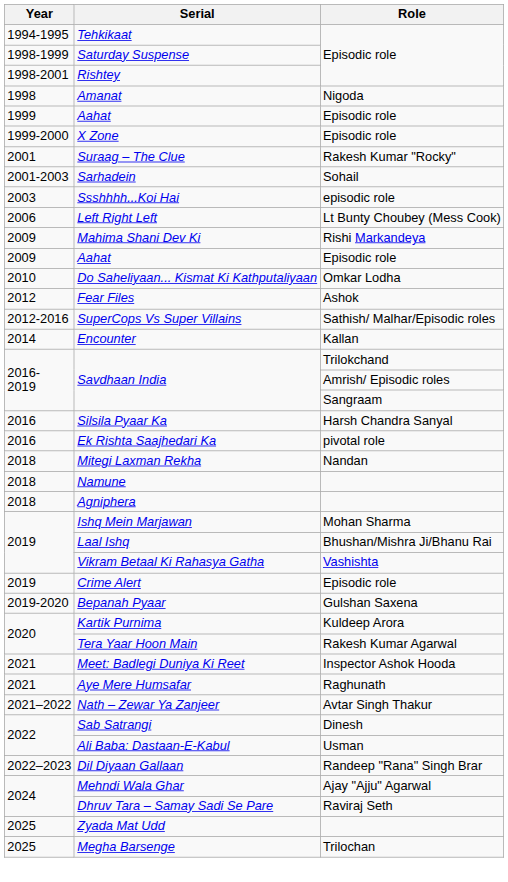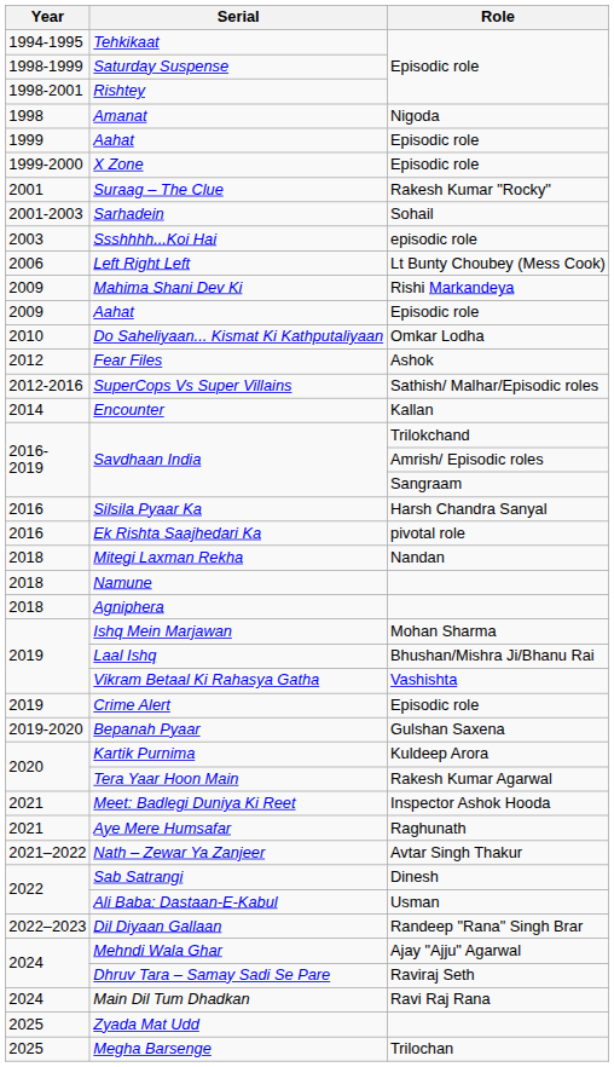+ row: 2024 | Main Dil Tum Dhadkan | Ravi Raj Rana
